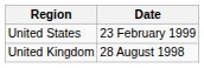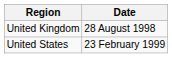rows swapped: United Kingdom <-> United States
